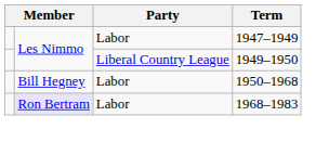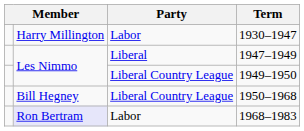+ row: Harry Millington | Labor | 1930–1947
1947–1949 | Party: Labor -> Liberal
1950–1968 | Party: Labor -> Liberal Country League
